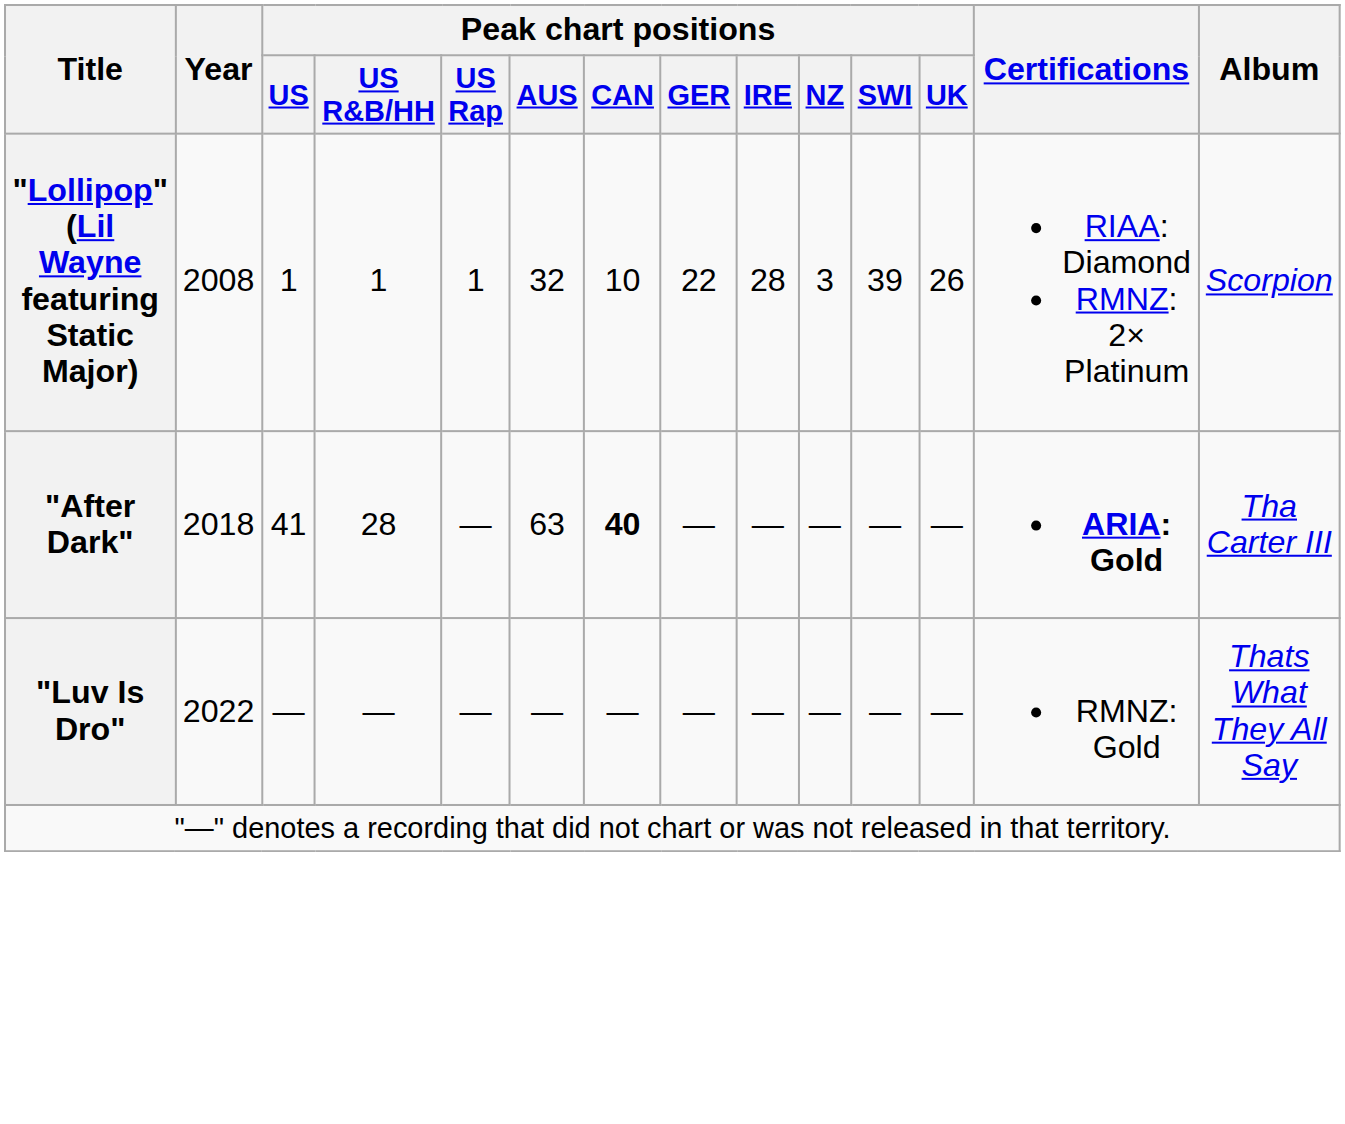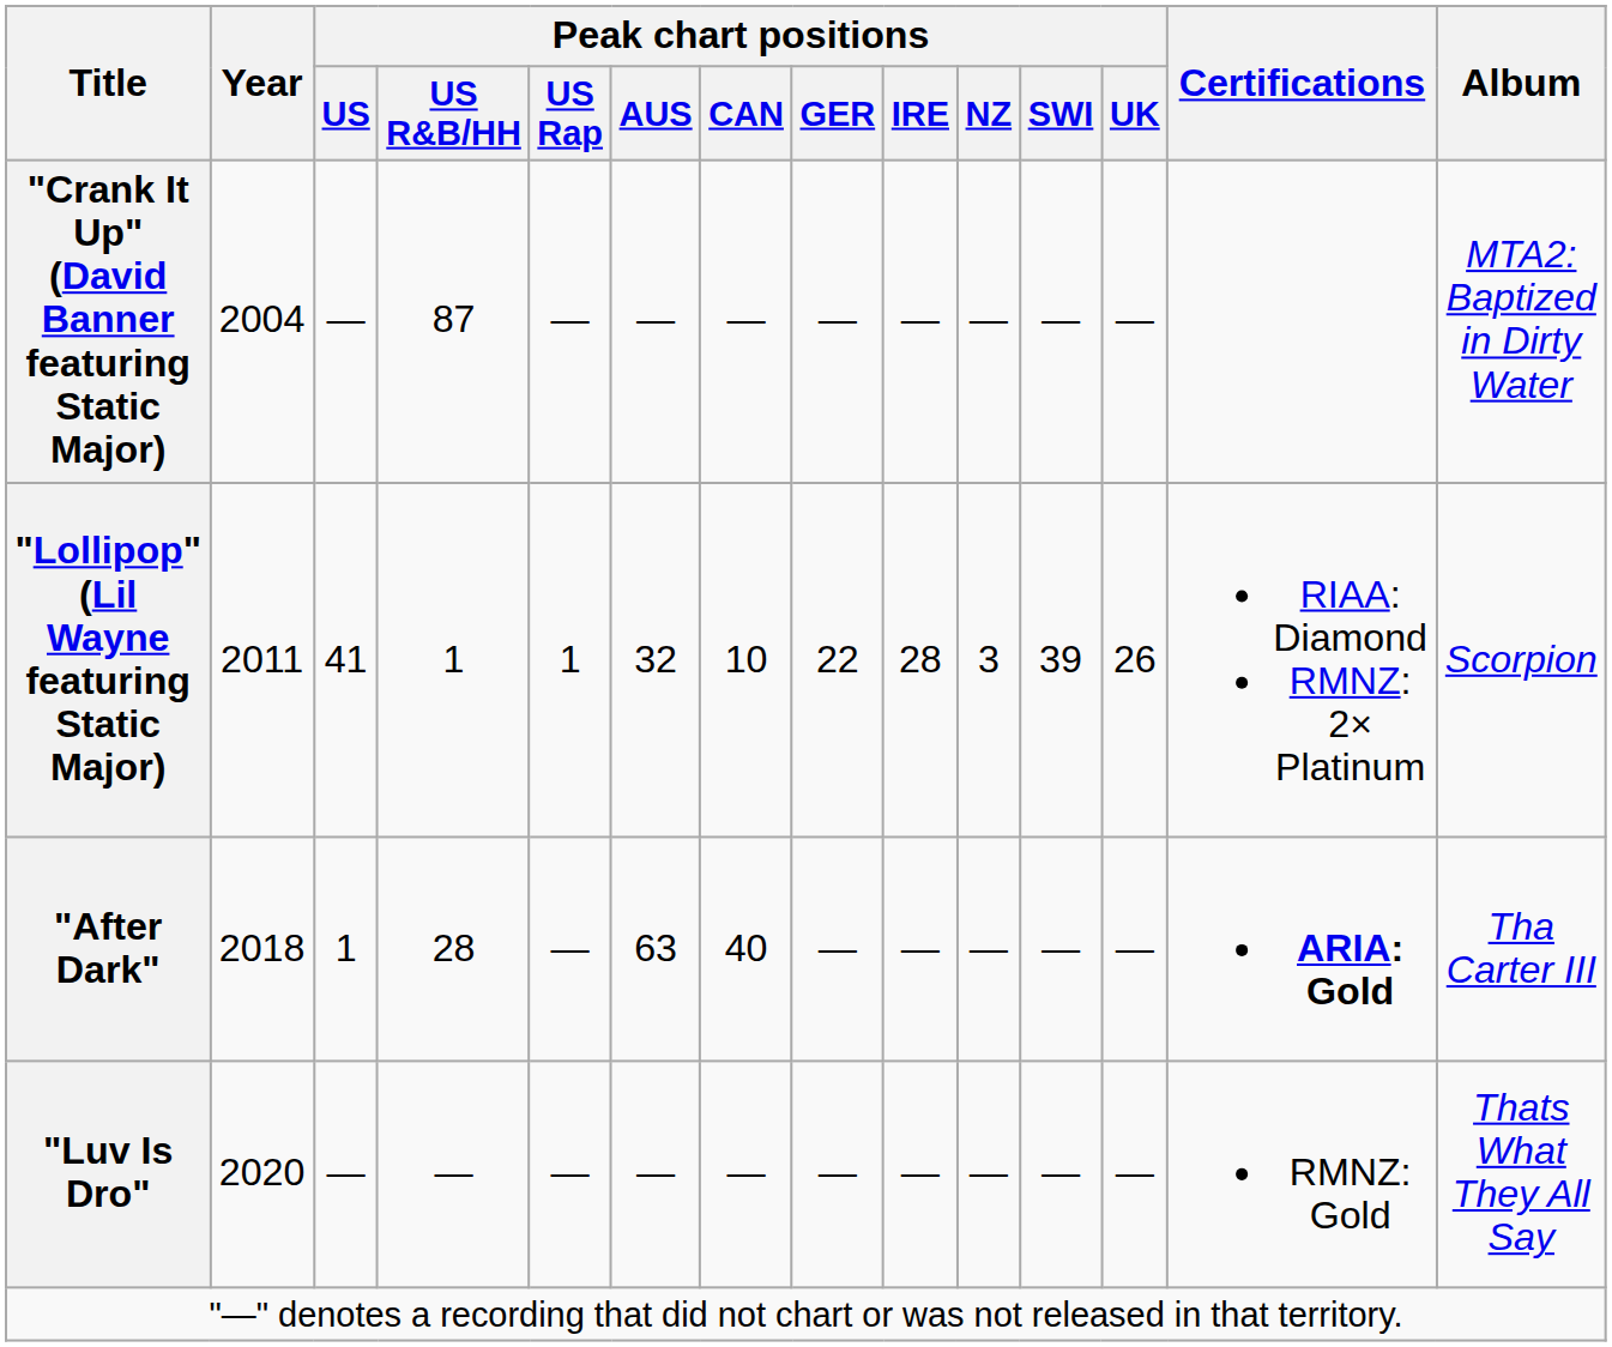+ row: "Crank It Up" (David Banner featuring Static Major) | 2004 | — | 87 | — | — | — | — | — | — | — | — | MTA2: Baptized in Dirty Water
"Lollipop" (Lil Wayne featuring Static Major) | Year: 2008 -> 2011
"Lollipop" (Lil Wayne featuring Static Major) | Peak chart positions / US: 1 -> 41
"After Dark" | Peak chart positions / US: 41 -> 1
"After Dark" | Peak chart positions / CAN: bold -> normal
"Luv Is Dro" | Year: 2022 -> 2020
